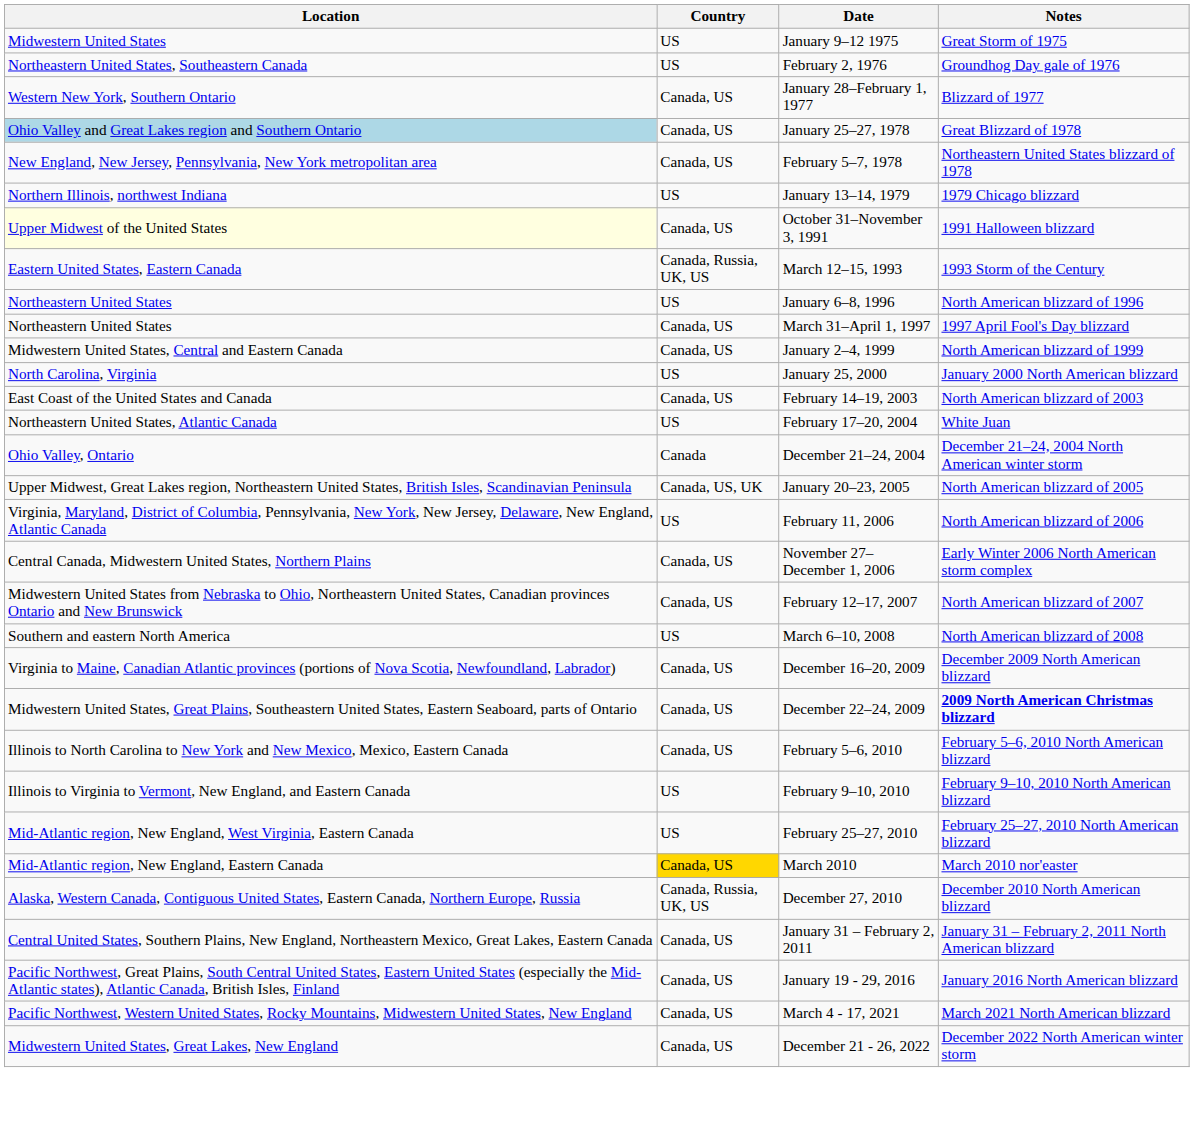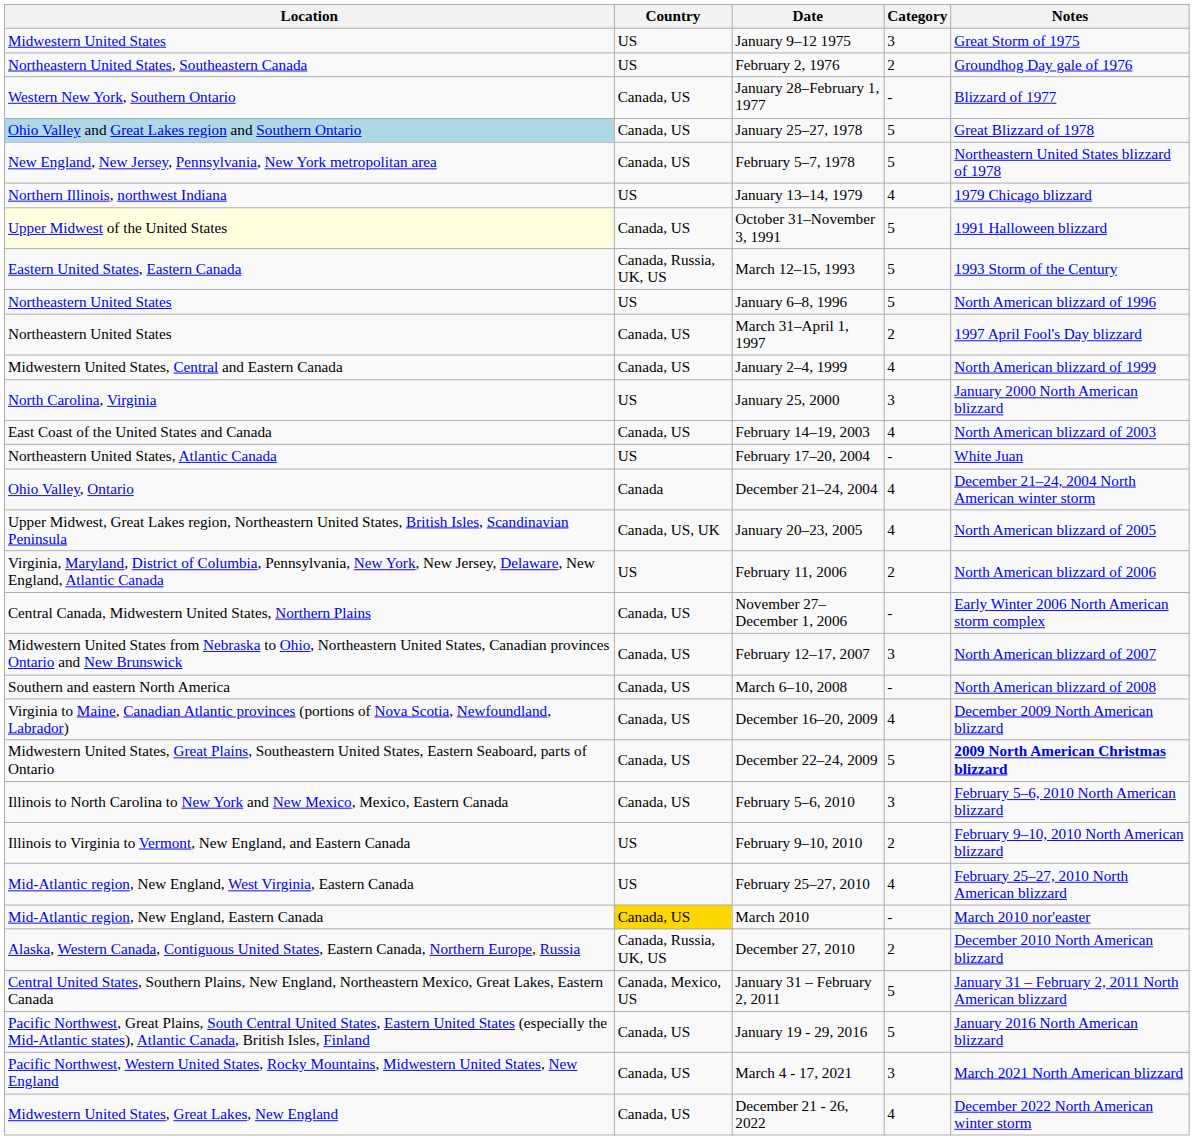+ column: Category | 3 | 2 | - | 5 | 5 | 4 | 5 | 5 | 5 | 2 | 4 | 3 | 4 | - | 4 | 4 | 2 | - | 3 | - | 4 | 5 | 3 | 2 | 4 | - | 2 | 5 | 5 | 3 | 4
March 6–10, 2008 | Country: US -> Canada, US
January 31 – February 2, 2011 | Country: Canada, US -> Canada, Mexico, US
